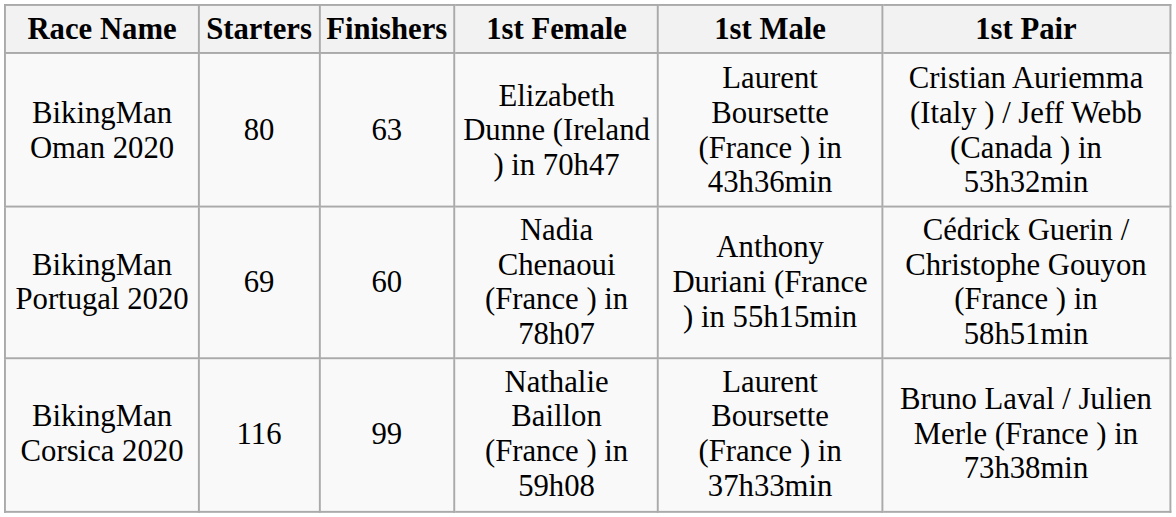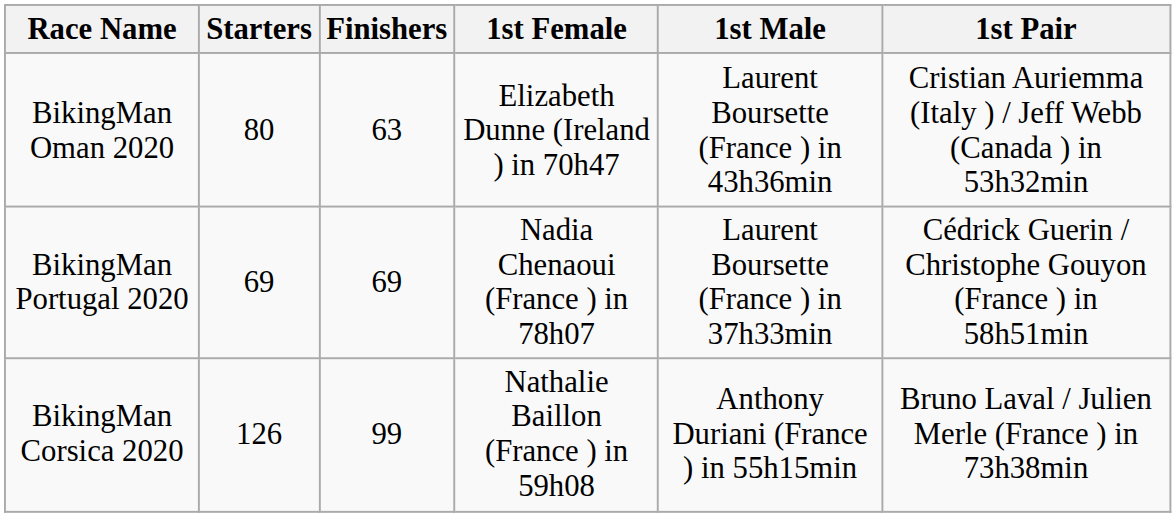BikingMan Portugal 2020 | Finishers: 60 -> 69
BikingMan Portugal 2020 | 1st Male: Anthony Duriani (France ) in 55h15min -> Laurent Boursette (France ) in 37h33min
BikingMan Corsica 2020 | Starters: 116 -> 126
BikingMan Corsica 2020 | 1st Male: Laurent Boursette (France ) in 37h33min -> Anthony Duriani (France ) in 55h15min
